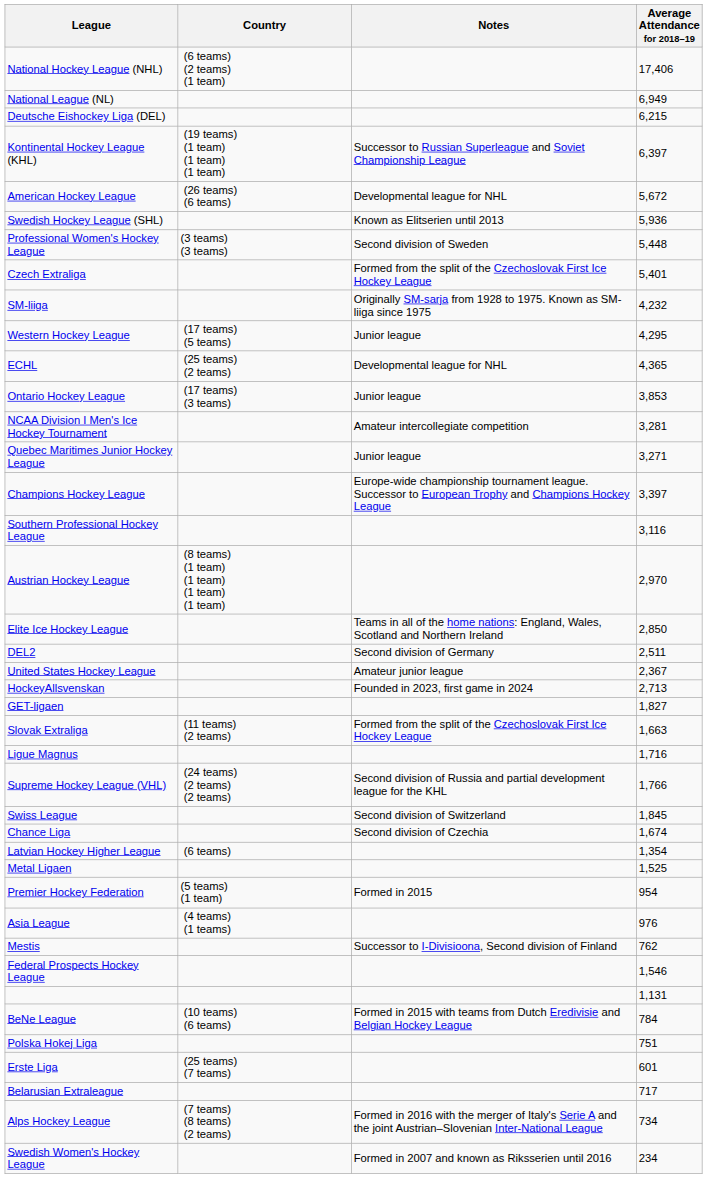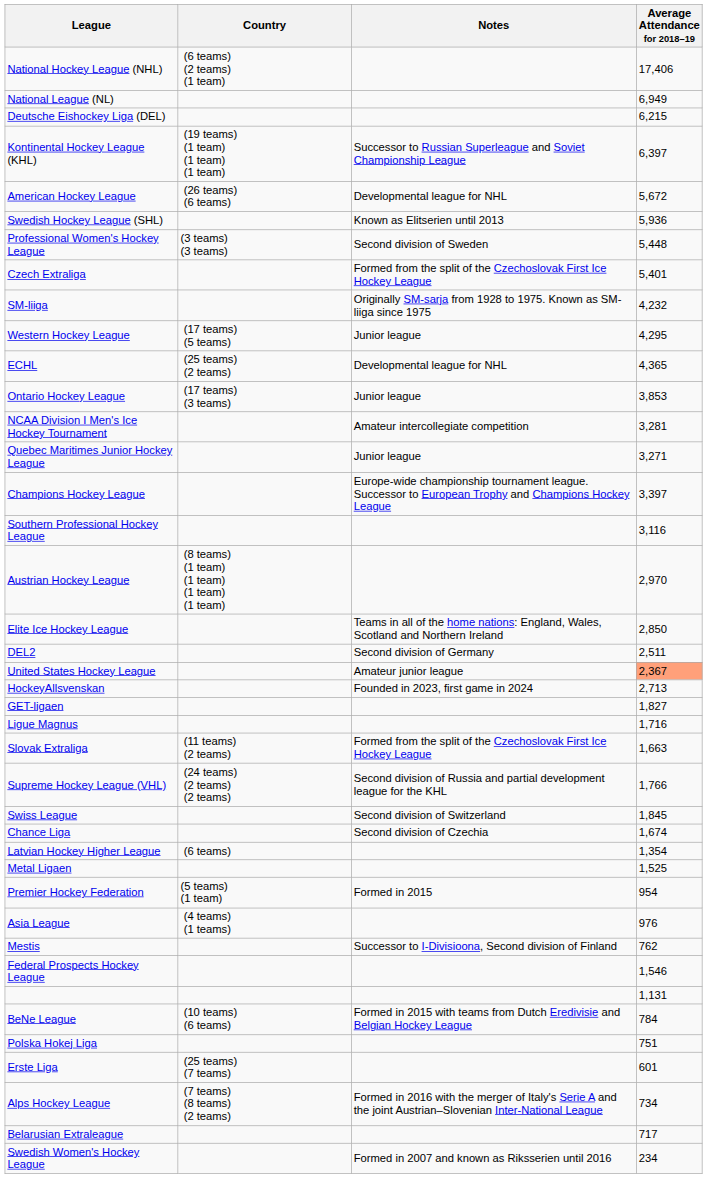United States Hockey League | Average Attendance for 2018–19: no background -> lightsalmon background
rows swapped: Slovak Extraliga <-> Ligue Magnus
rows swapped: Alps Hockey League <-> Belarusian Extraleague
